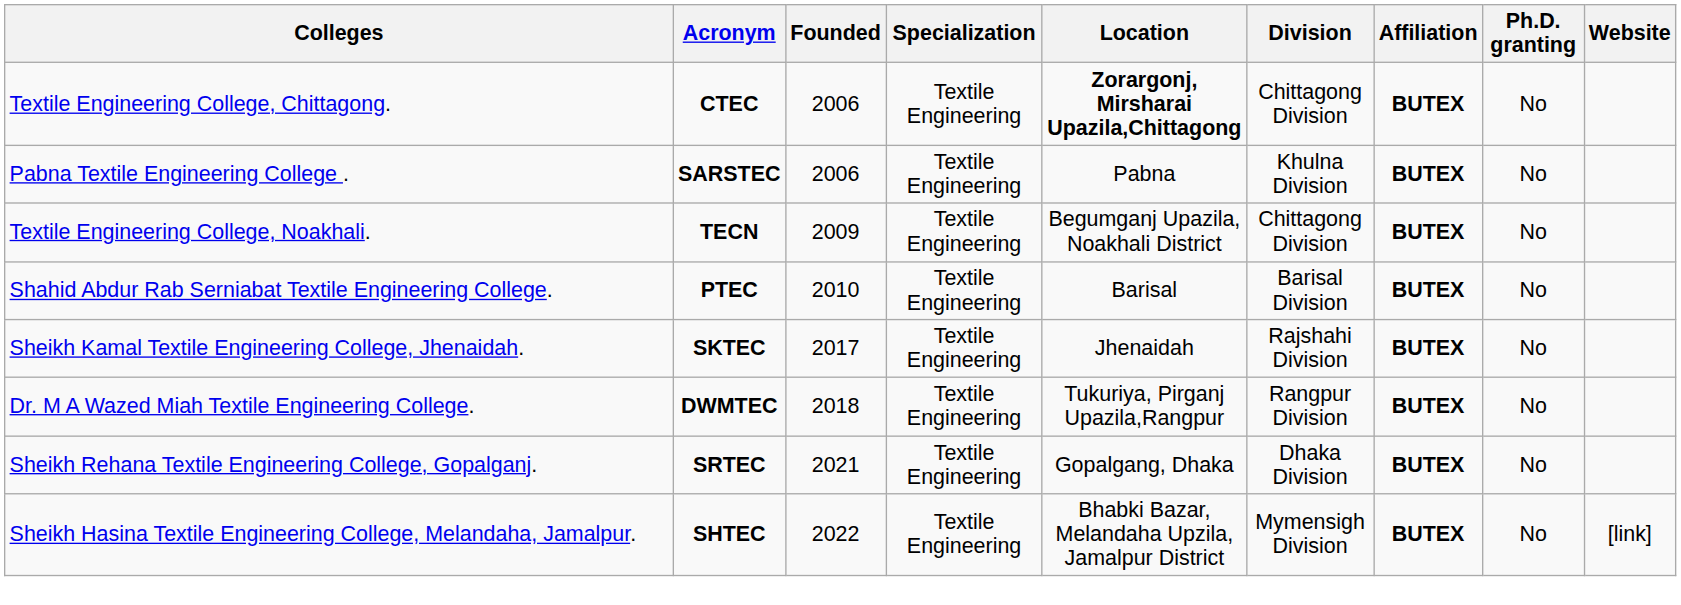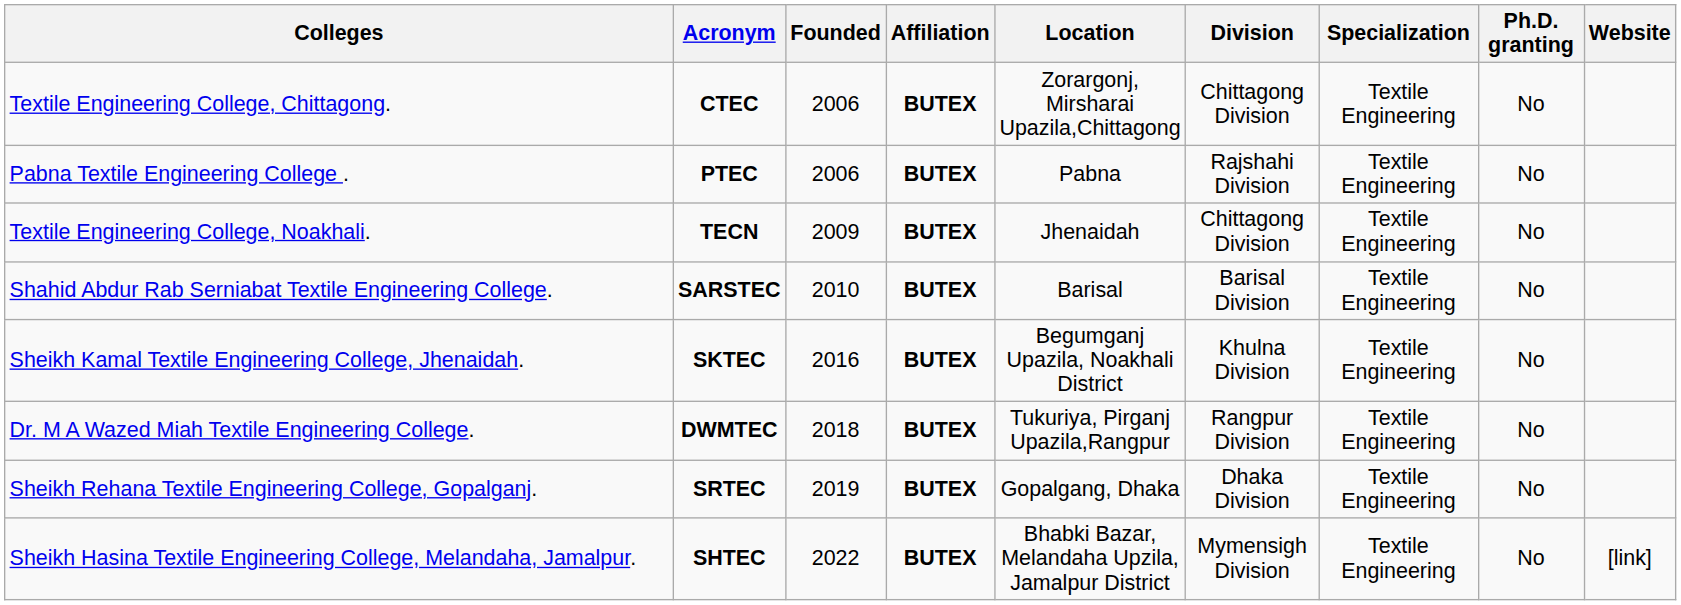columns swapped: Affiliation <-> Specialization
Textile Engineering College, Chittagong. | Location: bold -> normal
Pabna Textile Engineering College . | Acronym: SARSTEC -> PTEC
Pabna Textile Engineering College . | Division: Khulna Division -> Rajshahi Division
Textile Engineering College, Noakhali. | Location: Begumganj Upazila, Noakhali District -> Jhenaidah
Shahid Abdur Rab Serniabat Textile Engineering College. | Acronym: PTEC -> SARSTEC
Sheikh Kamal Textile Engineering College, Jhenaidah. | Founded: 2017 -> 2016
Sheikh Kamal Textile Engineering College, Jhenaidah. | Location: Jhenaidah -> Begumganj Upazila, Noakhali District
Sheikh Kamal Textile Engineering College, Jhenaidah. | Division: Rajshahi Division -> Khulna Division
Sheikh Rehana Textile Engineering College, Gopalganj. | Founded: 2021 -> 2019
